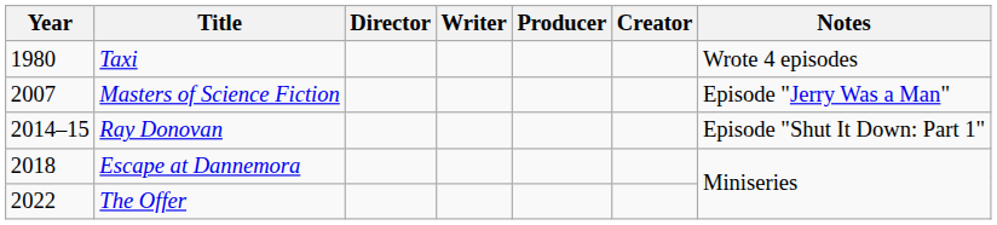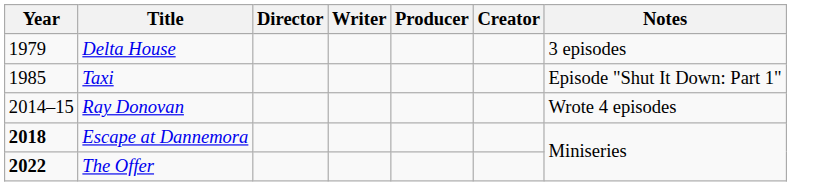+ row: 1979 | Delta House | 3 episodes
Taxi | Year: 1980 -> 1985
Taxi | Notes: Wrote 4 episodes -> Episode "Shut It Down: Part 1"
- row: 2007 | Masters of Science Fiction | Episode "Jerry Was a Man"
Ray Donovan | Notes: Episode "Shut It Down: Part 1" -> Wrote 4 episodes
Escape at Dannemora | Year: normal -> bold
The Offer | Year: normal -> bold
